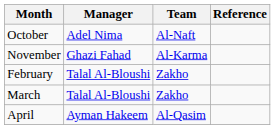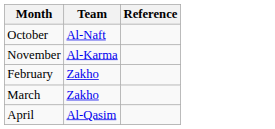- column: Manager | Adel Nima | Ghazi Fahad | Talal Al-Bloushi | Talal Al-Bloushi | Ayman Hakeem
